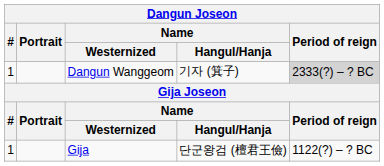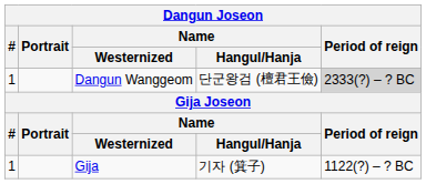Dangun Wanggeom | Name / Hangul/Hanja: 기자 (箕子) -> 단군왕검 (檀君王儉)
Gija | Name / Hangul/Hanja: 단군왕검 (檀君王儉) -> 기자 (箕子)
